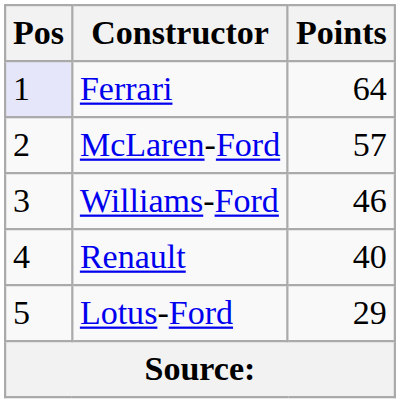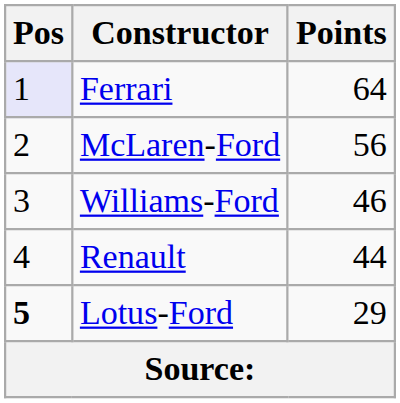McLaren-Ford | Points: 57 -> 56
Renault | Points: 40 -> 44
Lotus-Ford | Pos: normal -> bold
